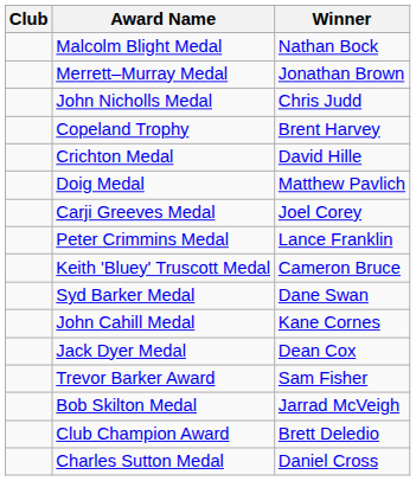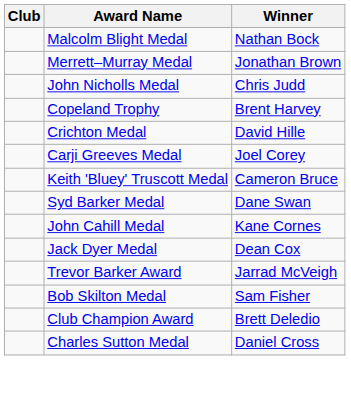- row: Doig Medal | Matthew Pavlich
- row: Peter Crimmins Medal | Lance Franklin
Trevor Barker Award | Winner: Sam Fisher -> Jarrad McVeigh
Bob Skilton Medal | Winner: Jarrad McVeigh -> Sam Fisher
